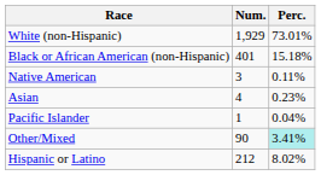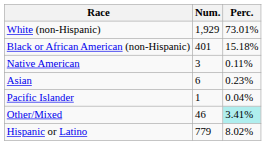Asian | Num.: 4 -> 6
Other/Mixed | Num.: 90 -> 46
Hispanic or Latino | Num.: 212 -> 779
